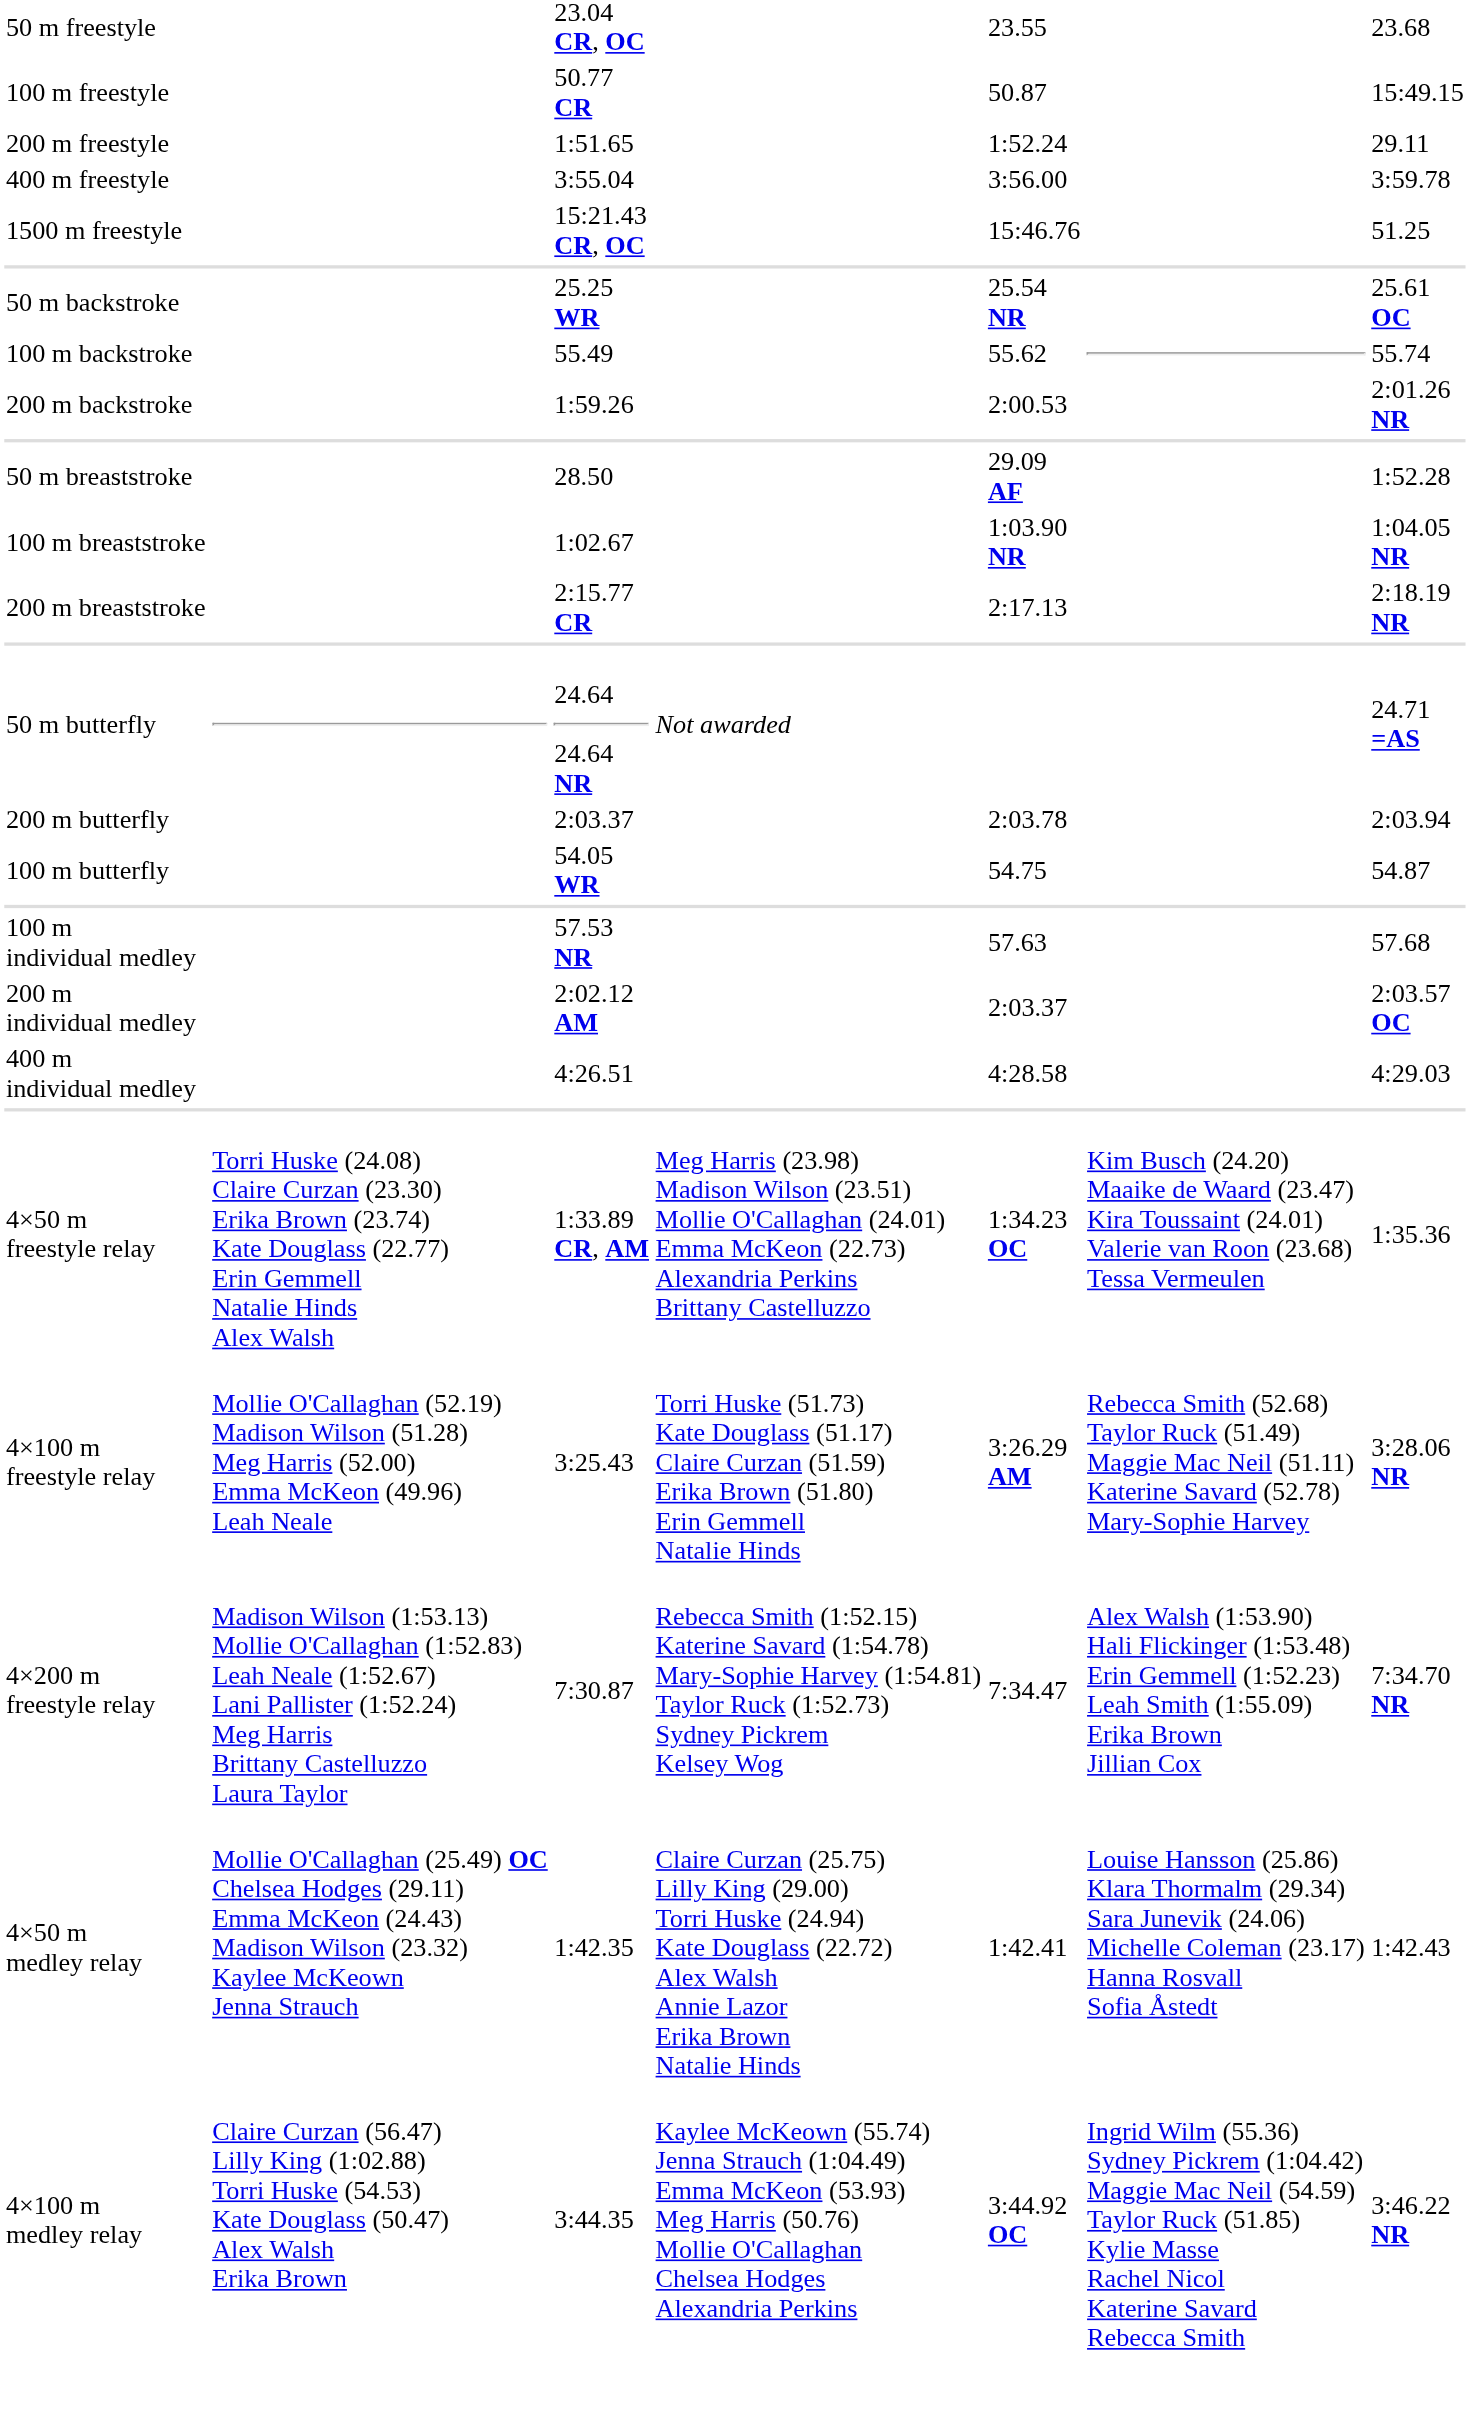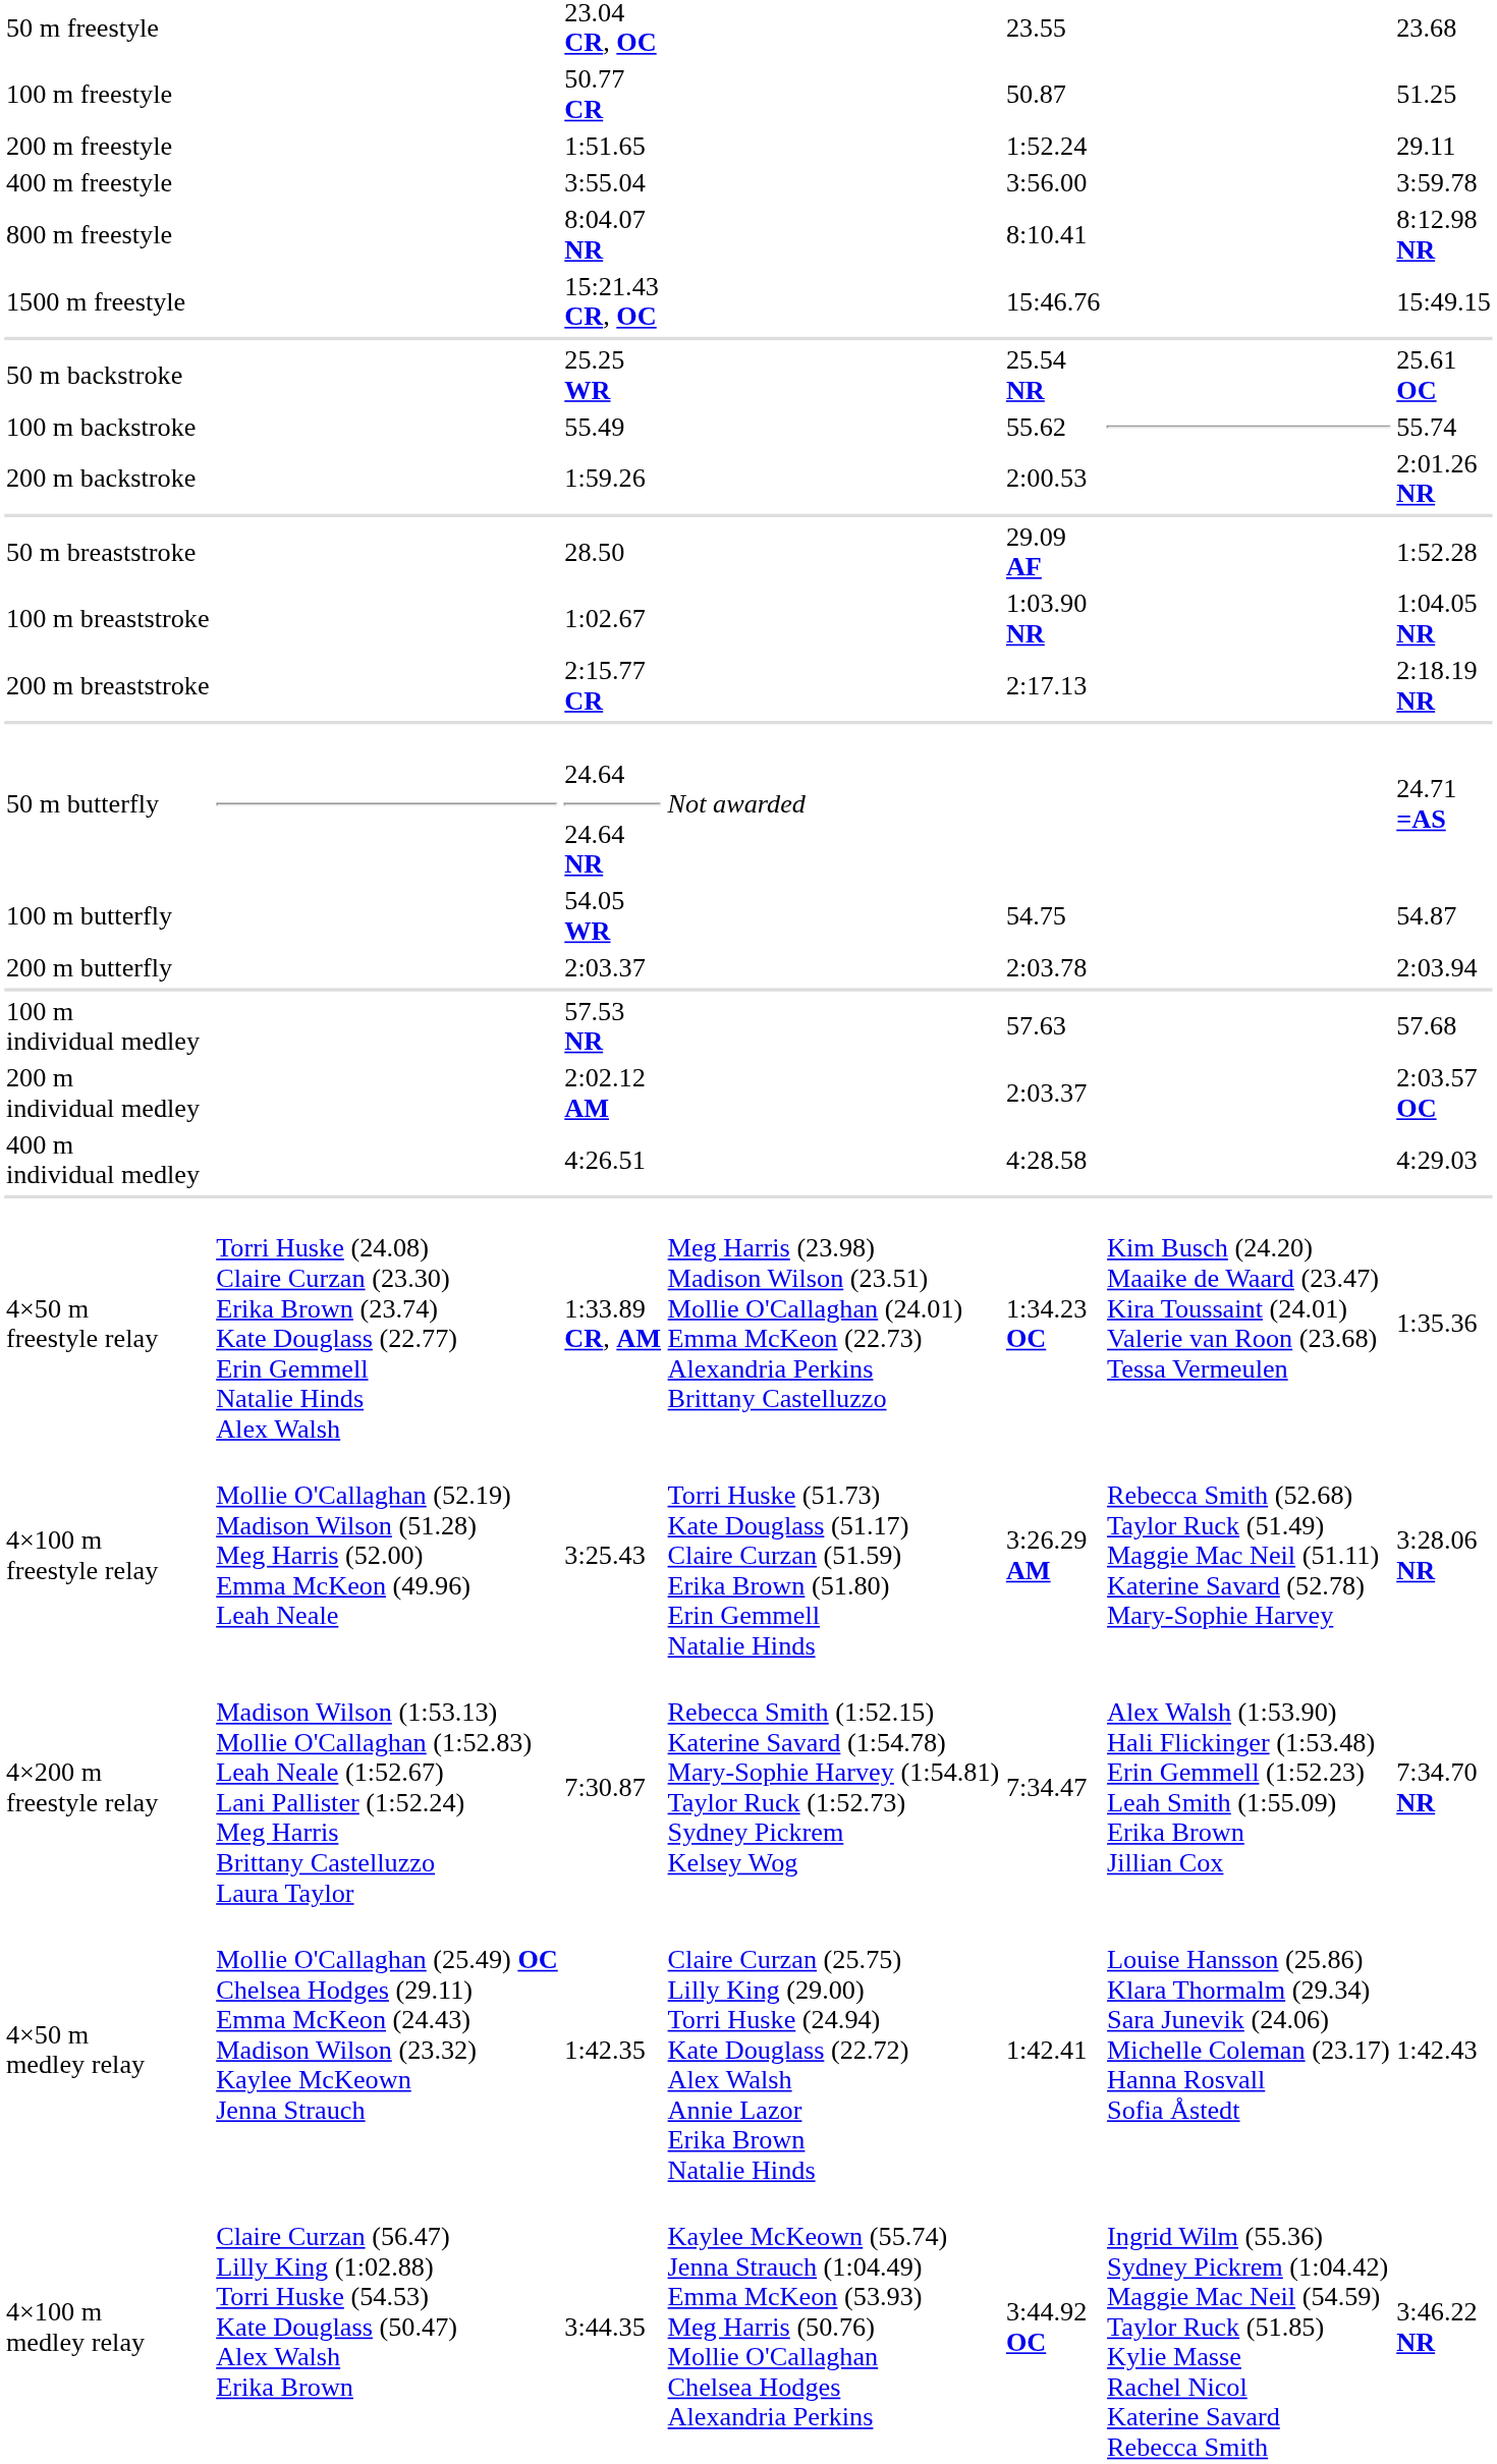100 m freestyle | column 7: 15:49.15 -> 51.25
+ row: 800 m freestyle | 8:04.07 NR | 8:10.41 | 8:12.98 NR
1500 m freestyle | column 7: 51.25 -> 15:49.15
rows swapped: 100 m butterfly <-> 200 m butterfly
